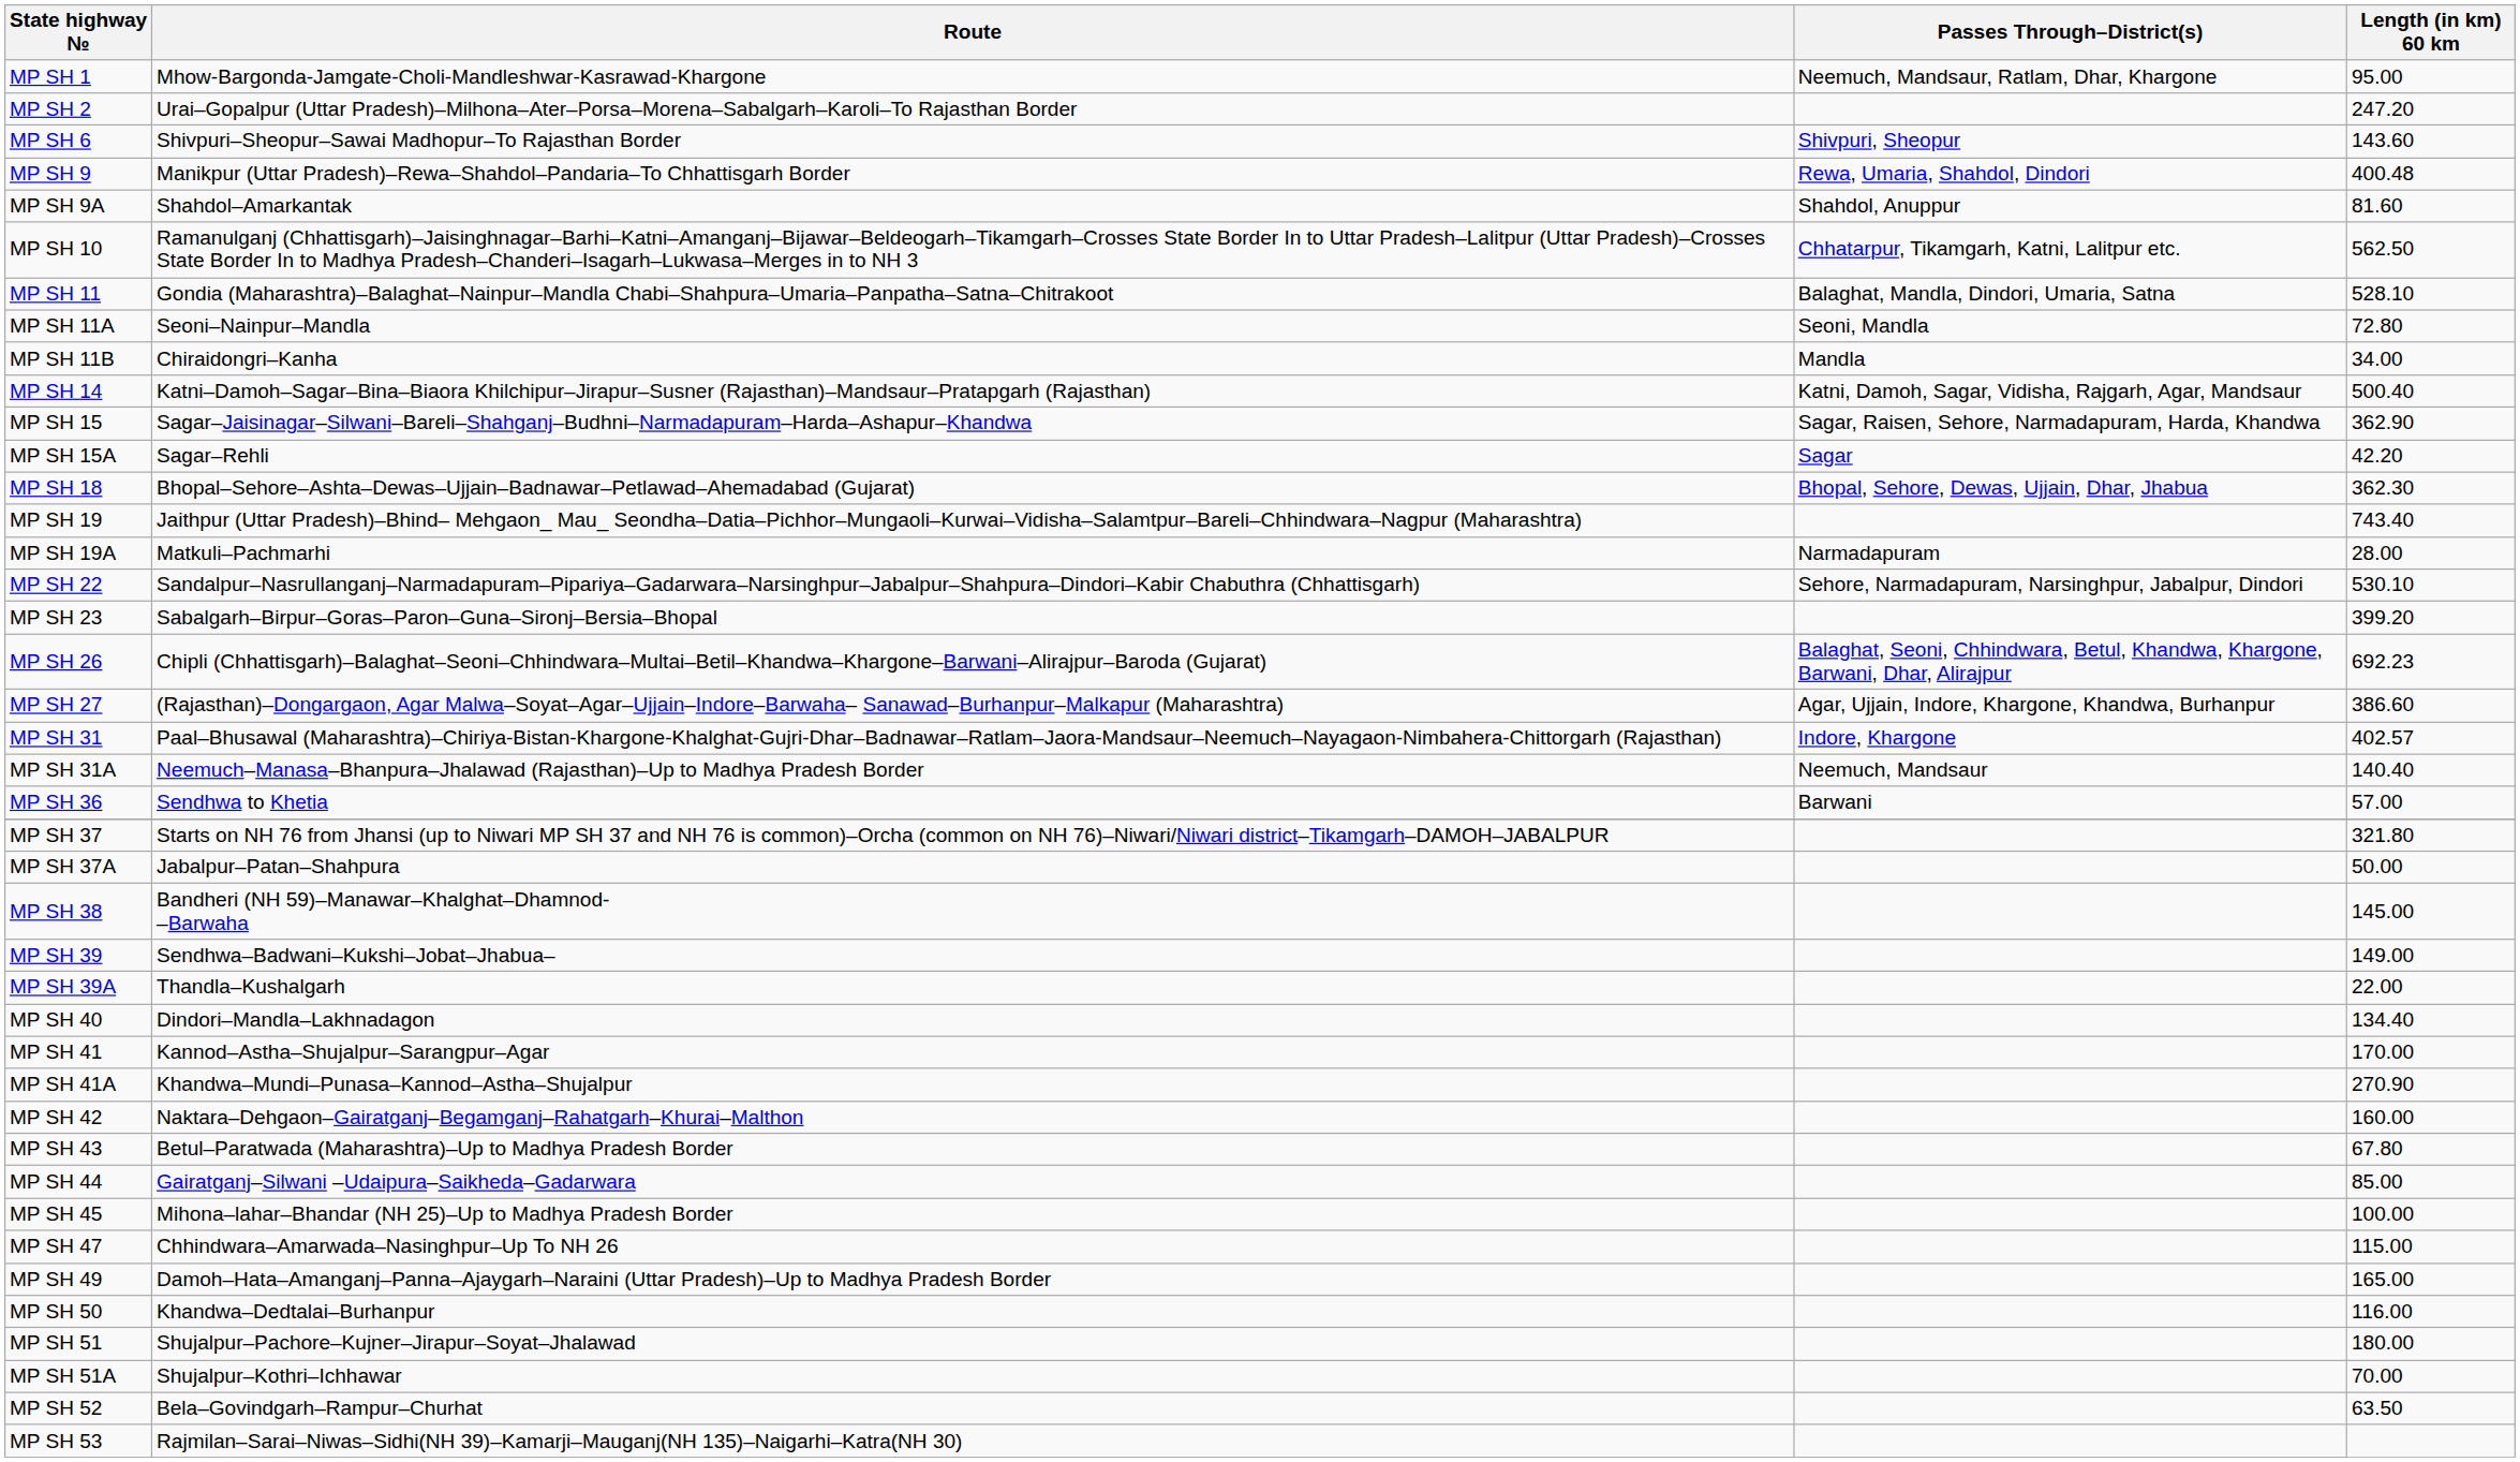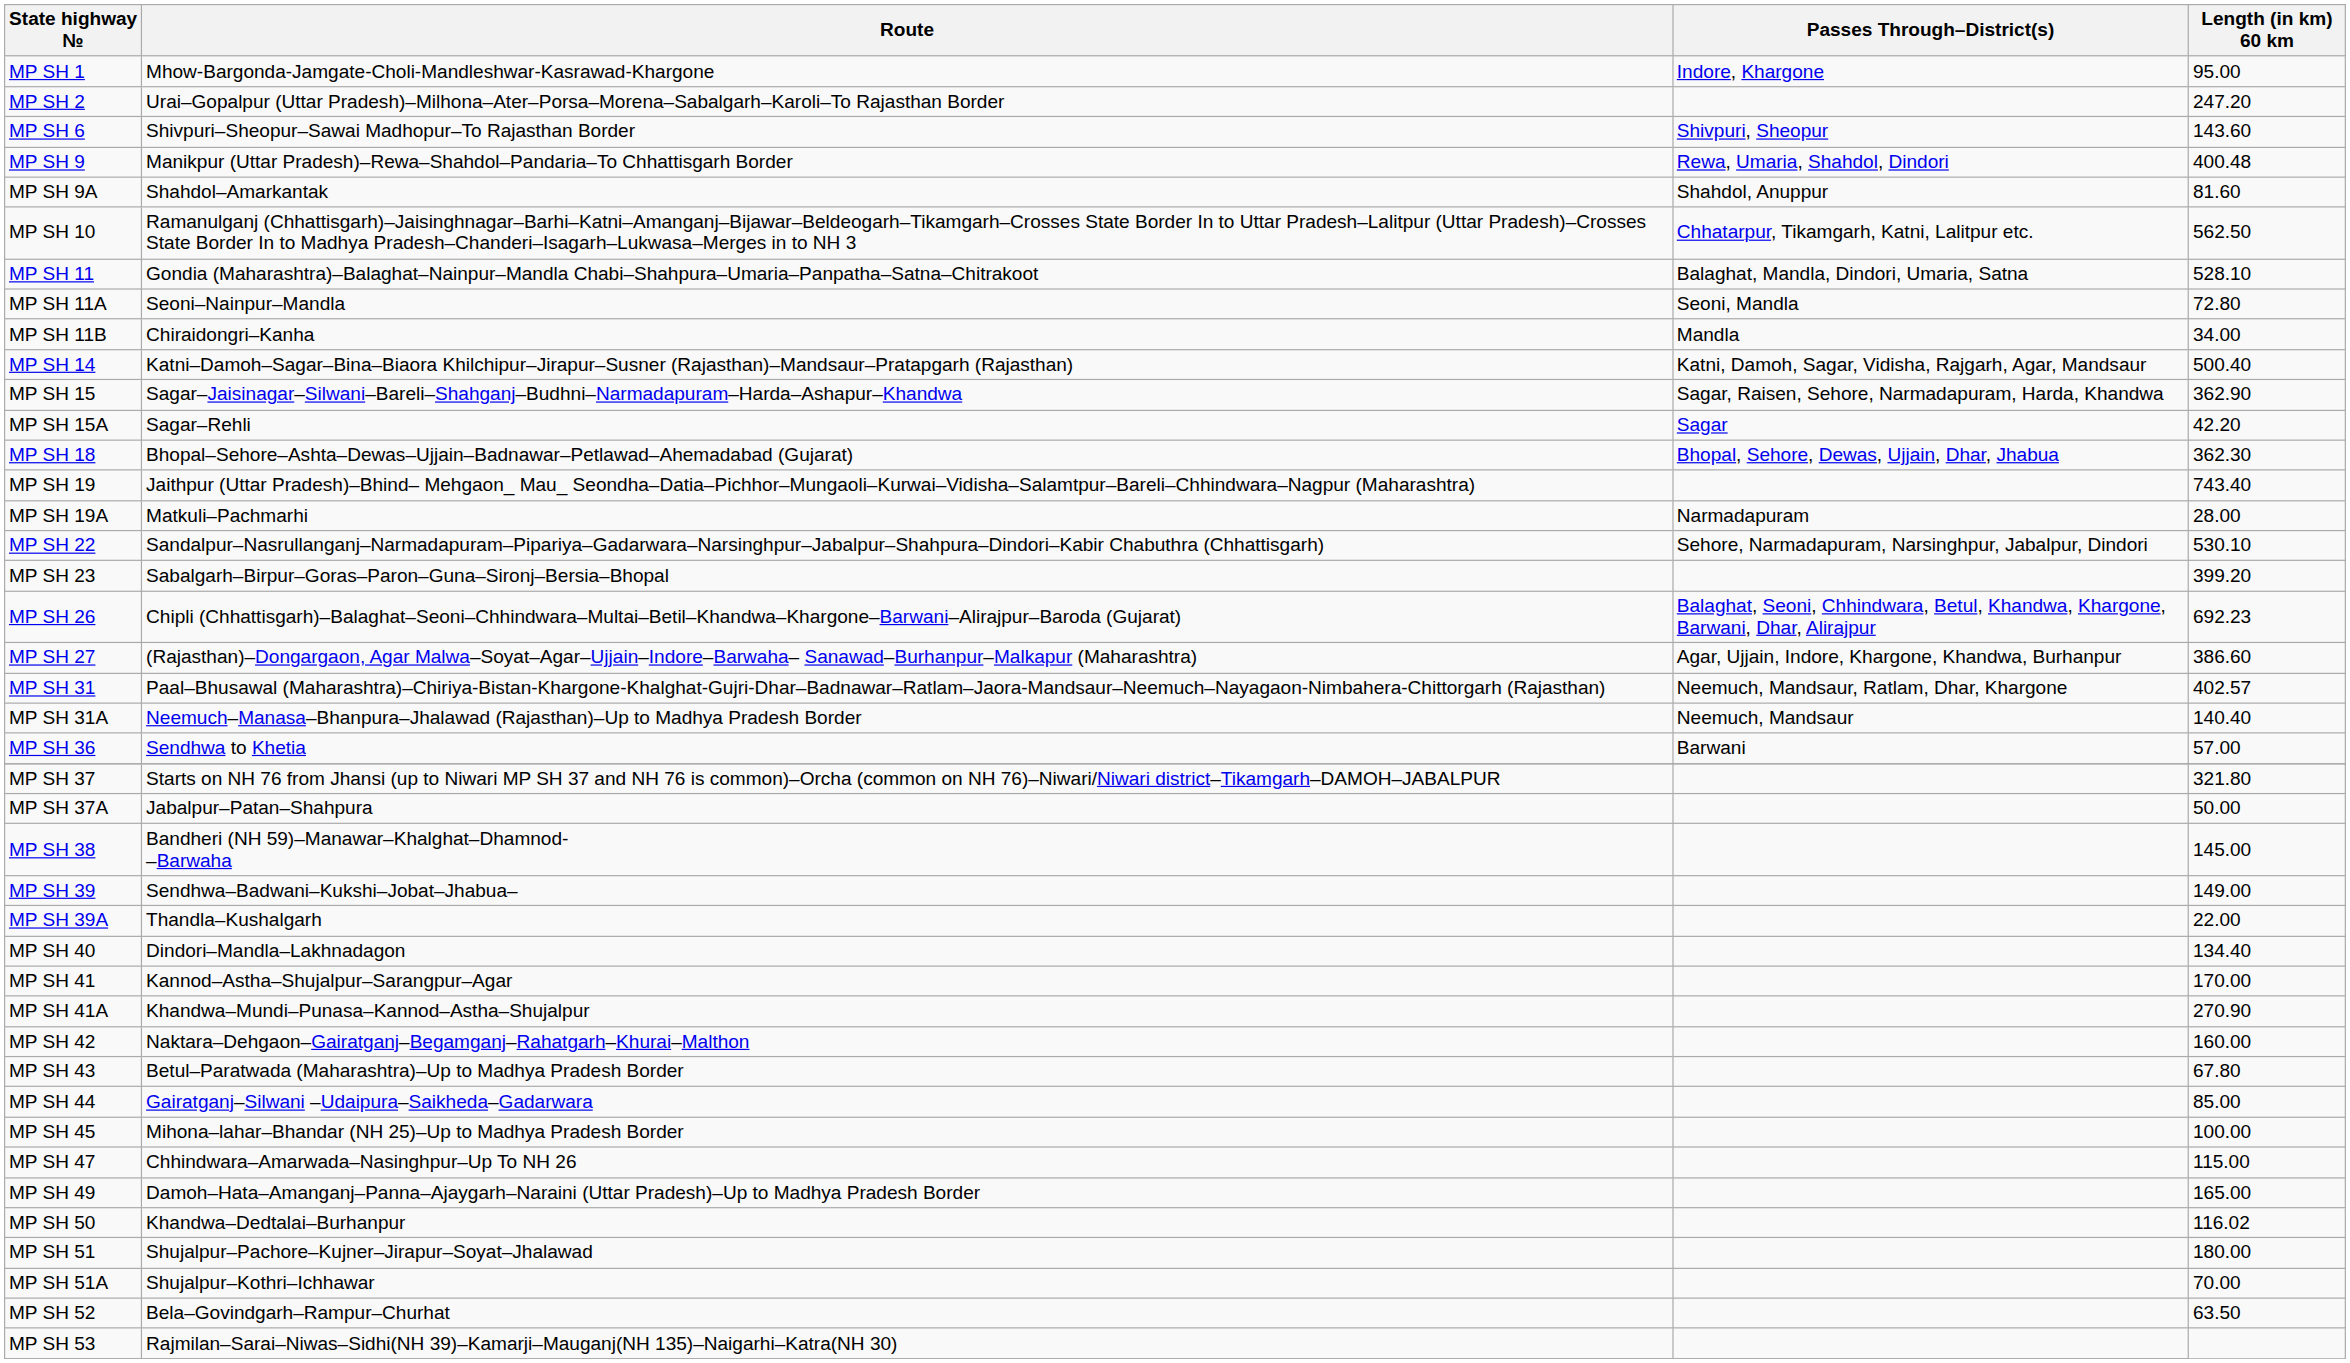MP SH 1 | Passes Through–District(s): Neemuch, Mandsaur, Ratlam, Dhar, Khargone -> Indore, Khargone
MP SH 31 | Passes Through–District(s): Indore, Khargone -> Neemuch, Mandsaur, Ratlam, Dhar, Khargone
MP SH 50 | Length (in km) 60 km: 116.00 -> 116.02
